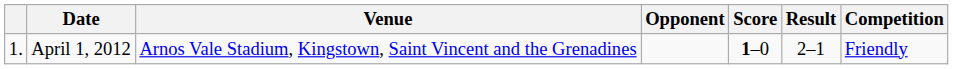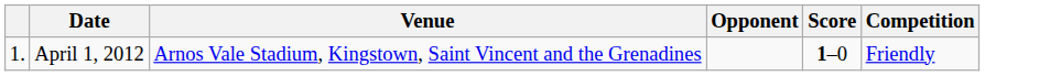- column: Result | 2–1
